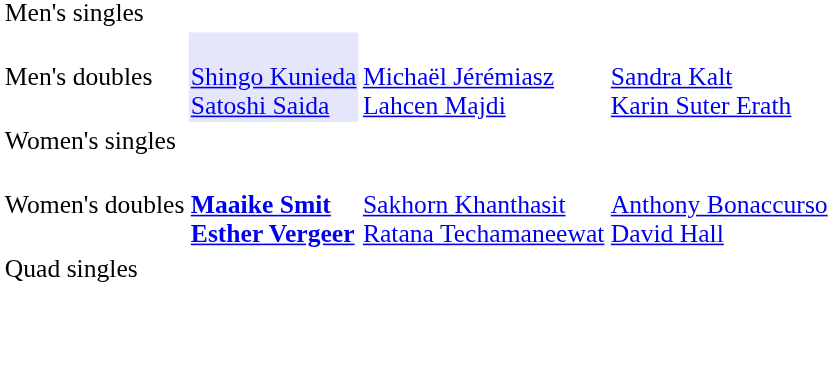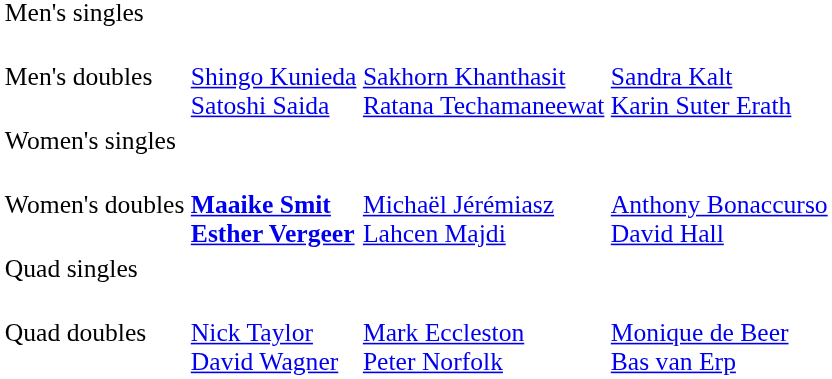Men's doubles | column 2: lavender background -> no background
Men's doubles | column 3: Michaël Jérémiasz Lahcen Majdi -> Sakhorn Khanthasit Ratana Techamaneewat
Women's doubles | column 3: Sakhorn Khanthasit Ratana Techamaneewat -> Michaël Jérémiasz Lahcen Majdi
+ row: Quad doubles | Nick Taylor David Wagner | Mark Eccleston Peter Norfolk | Monique de Beer Bas van Erp
